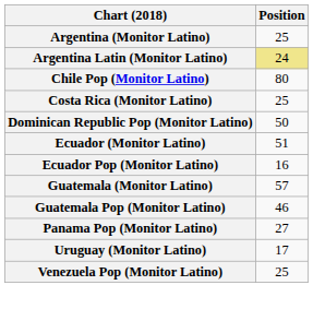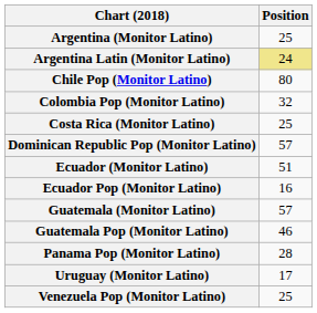+ row: Colombia Pop (Monitor Latino) | 32
Dominican Republic Pop (Monitor Latino) | Position: 50 -> 57
Panama Pop (Monitor Latino) | Position: 27 -> 28
